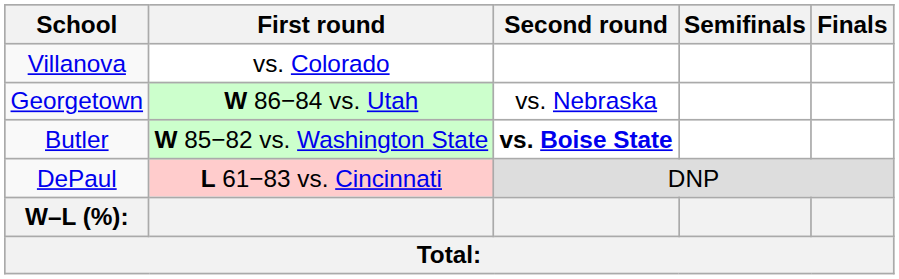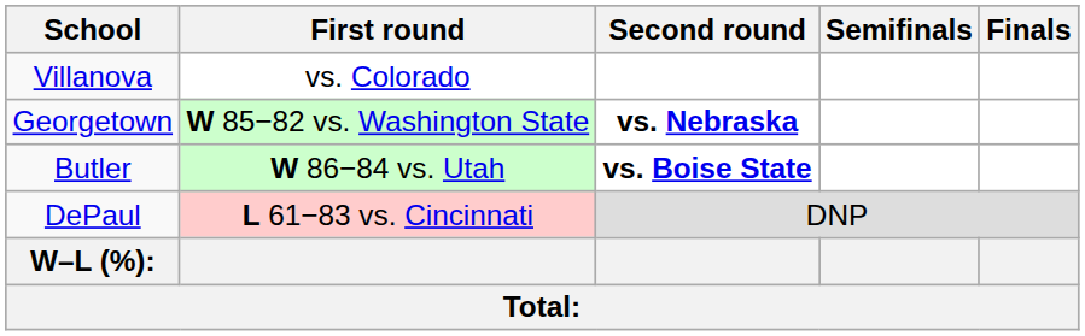Georgetown | First round: W 86−84 vs. Utah -> W 85−82 vs. Washington State
Georgetown | Second round: normal -> bold
Butler | First round: W 85−82 vs. Washington State -> W 86−84 vs. Utah
